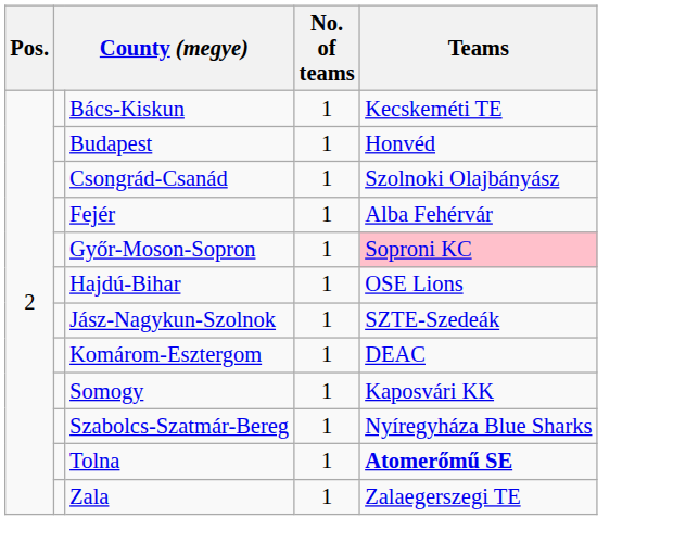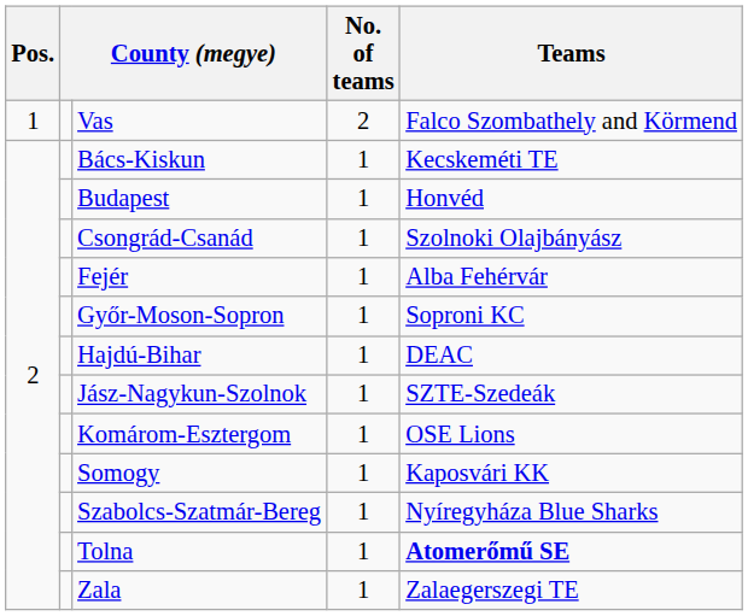+ row: 1 | Vas | 2 | Falco Szombathely and Körmend
Győr-Moson-Sopron | Teams: pink background -> no background
Hajdú-Bihar | Teams: OSE Lions -> DEAC
Komárom-Esztergom | Teams: DEAC -> OSE Lions
